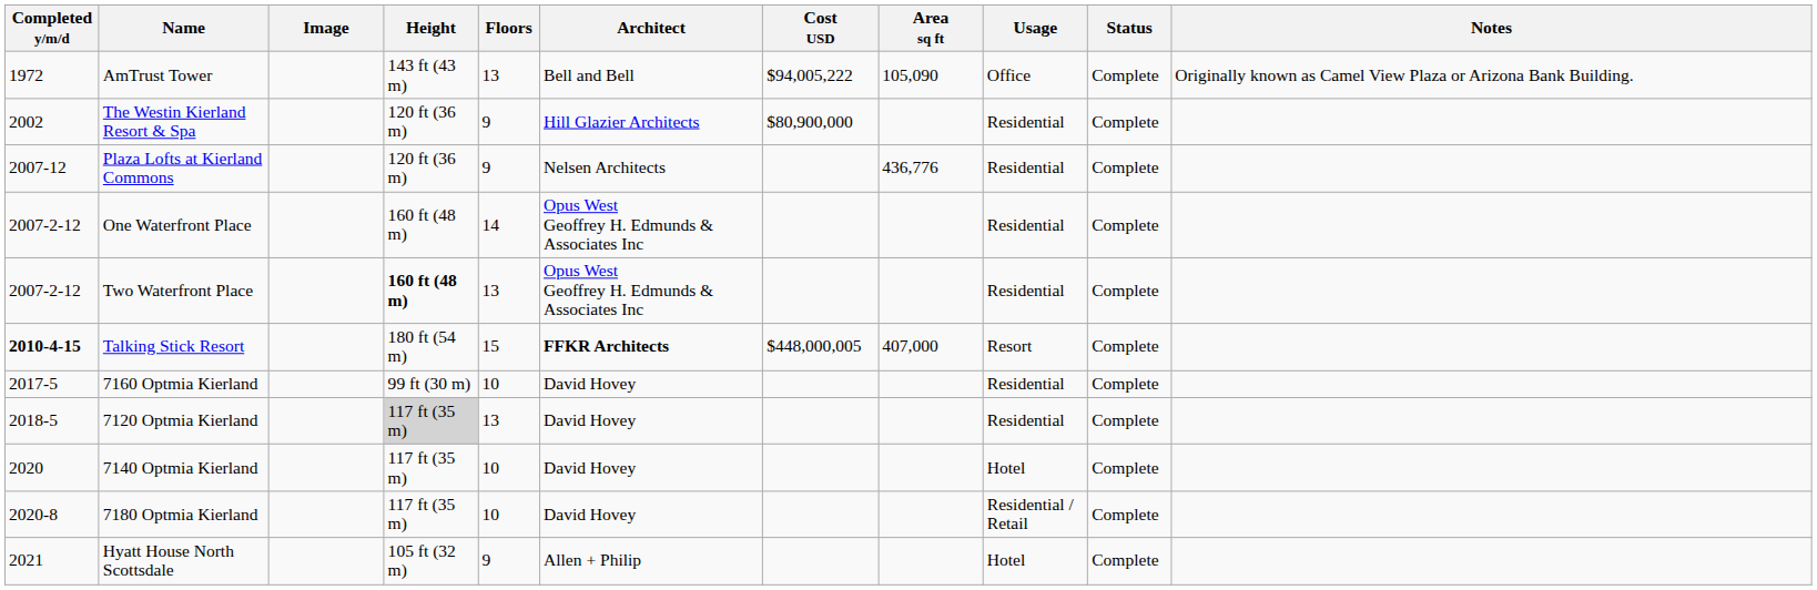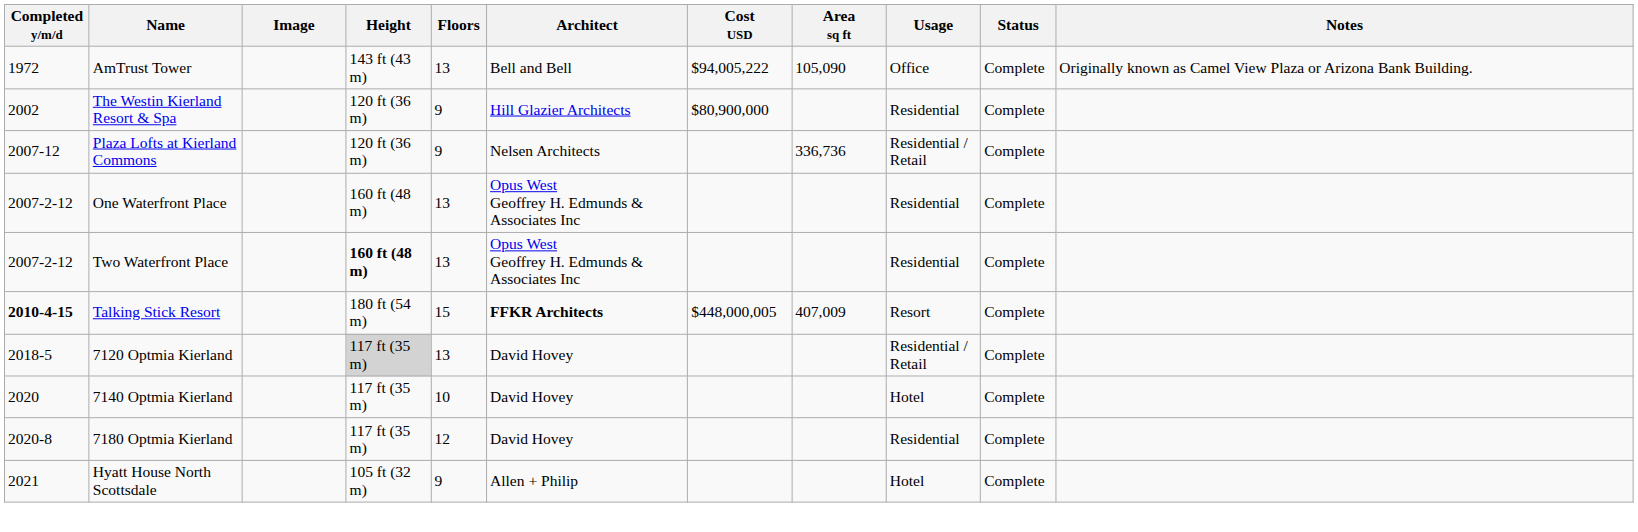Plaza Lofts at Kierland Commons | Area sq ft: 436,776 -> 336,736
Plaza Lofts at Kierland Commons | Usage: Residential -> Residential / Retail
One Waterfront Place | Floors: 14 -> 13
Talking Stick Resort | Area sq ft: 407,000 -> 407,009
- row: 2017-5 | 7160 Optmia Kierland | 99 ft (30 m) | 10 | David Hovey | Residential | Complete
7120 Optmia Kierland | Usage: Residential -> Residential / Retail
7180 Optmia Kierland | Floors: 10 -> 12
7180 Optmia Kierland | Usage: Residential / Retail -> Residential
